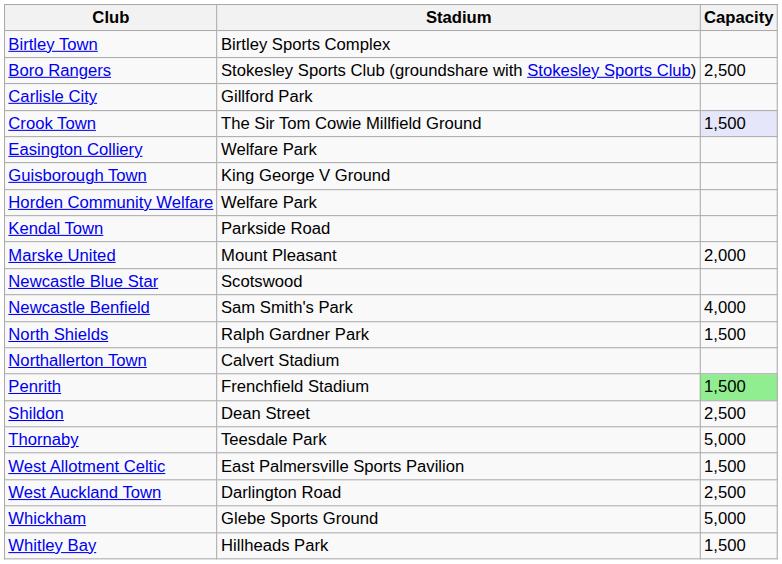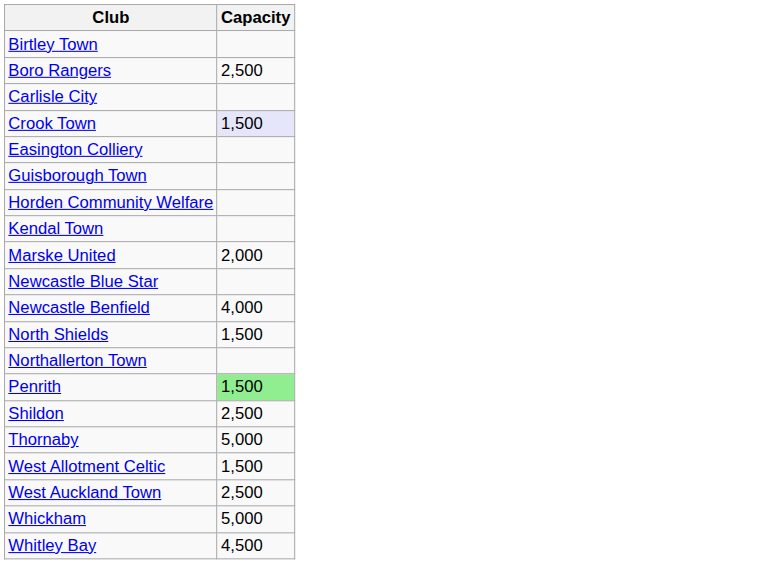- column: Stadium | Birtley Sports Complex | Stokesley Sports Club (groundshare with Stokesley Sports Club) | Gillford Park | The Sir Tom Cowie Millfield Ground | Welfare Park | King George V Ground | Welfare Park | Parkside Road | Mount Pleasant | Scotswood | Sam Smith's Park | Ralph Gardner Park | Calvert Stadium | Frenchfield Stadium | Dean Street | Teesdale Park | East Palmersville Sports Pavilion | Darlington Road | Glebe Sports Ground | Hillheads Park
Whitley Bay | Capacity: 1,500 -> 4,500
